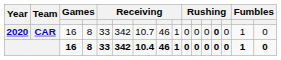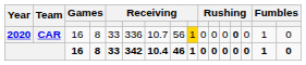CAR | column 6: 342 -> 336
CAR | column 8: 46 -> 56
CAR | column 9: no background -> gold background
